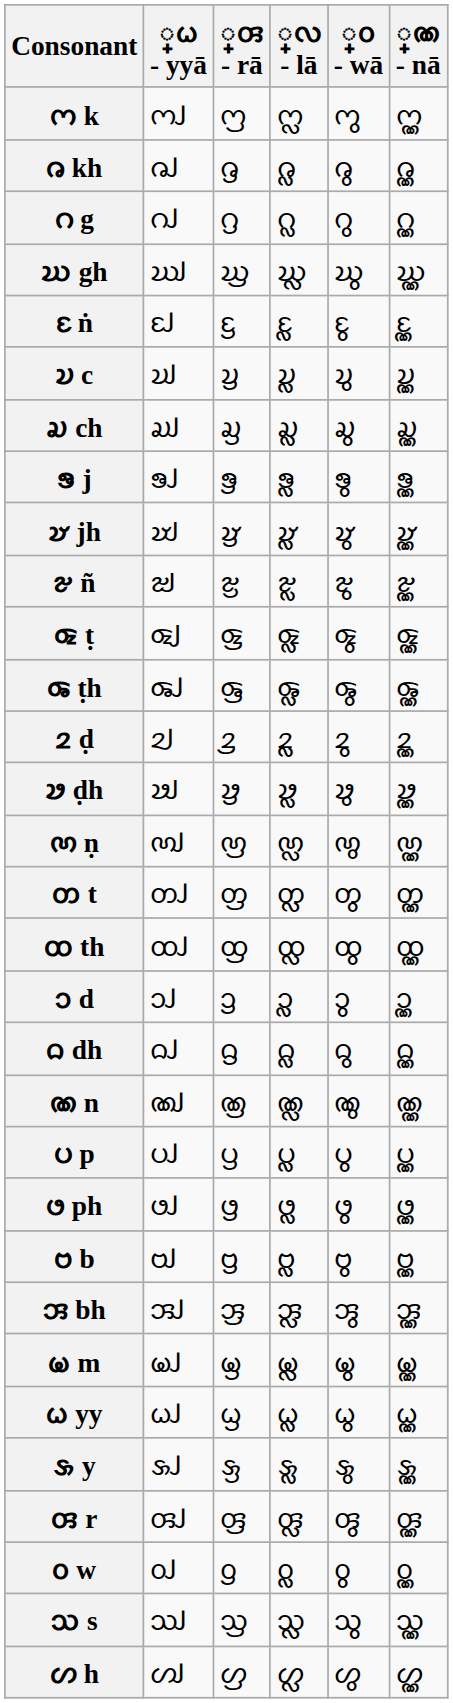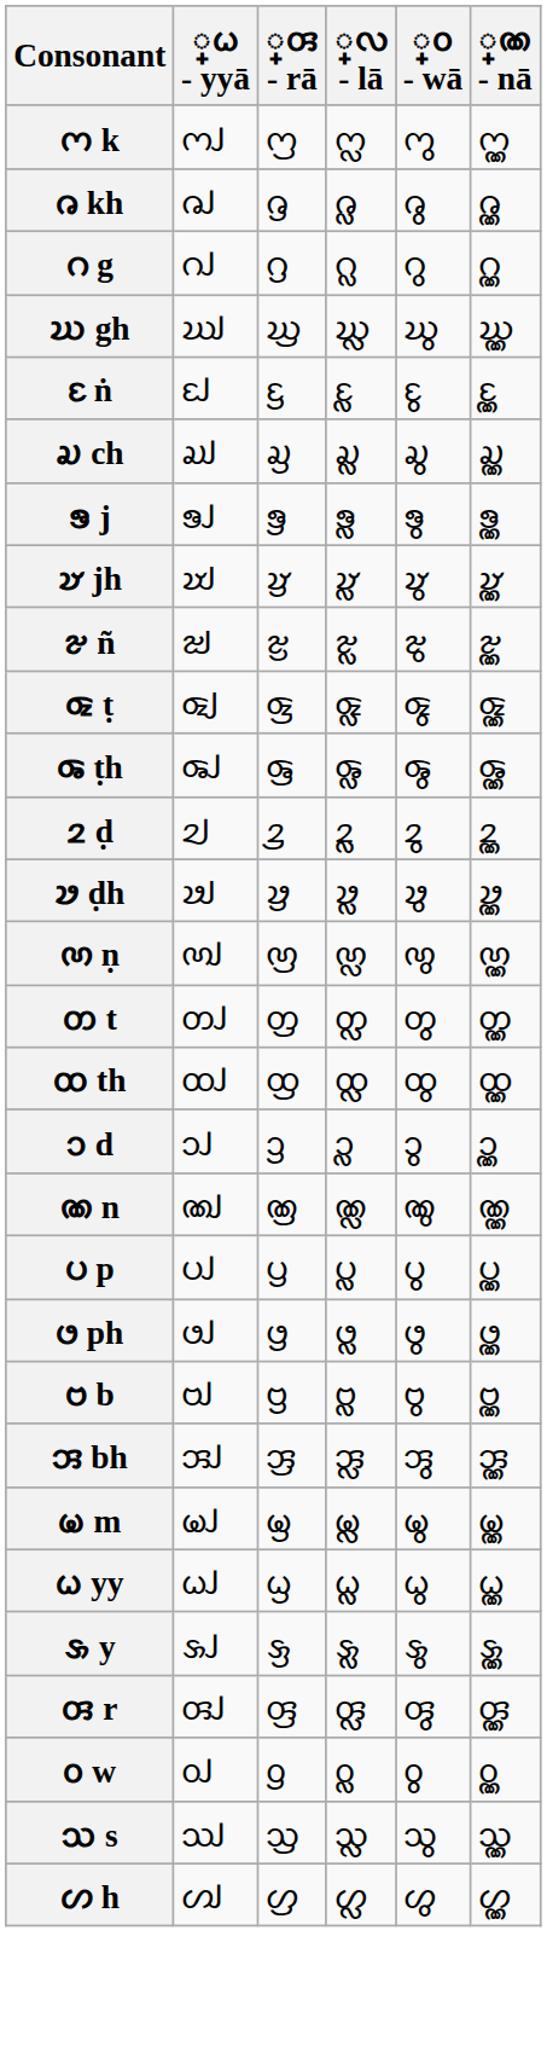- row: 𑄌 c | 𑄌𑄳𑄠 | 𑄌𑄳𑄢 | 𑄌𑄳𑄣 | 𑄌𑄳𑄤 | 𑄌𑄳𑄚
- row: 𑄙 dh | 𑄙𑄳𑄠 | 𑄙𑄳𑄢 | 𑄙𑄳𑄣 | 𑄙𑄳𑄤 | 𑄙𑄳𑄚
